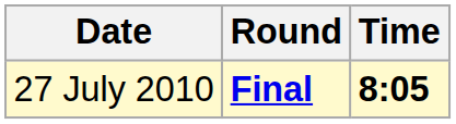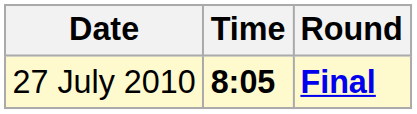columns swapped: Time <-> Round
